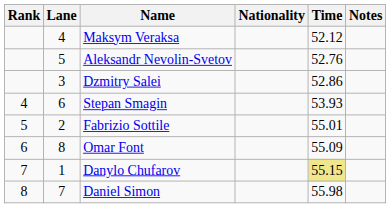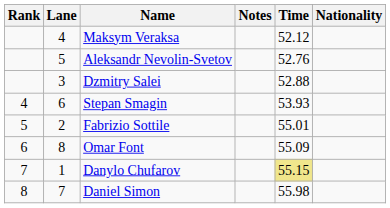columns swapped: Nationality <-> Notes
Dzmitry Salei | Time: 52.86 -> 52.88
